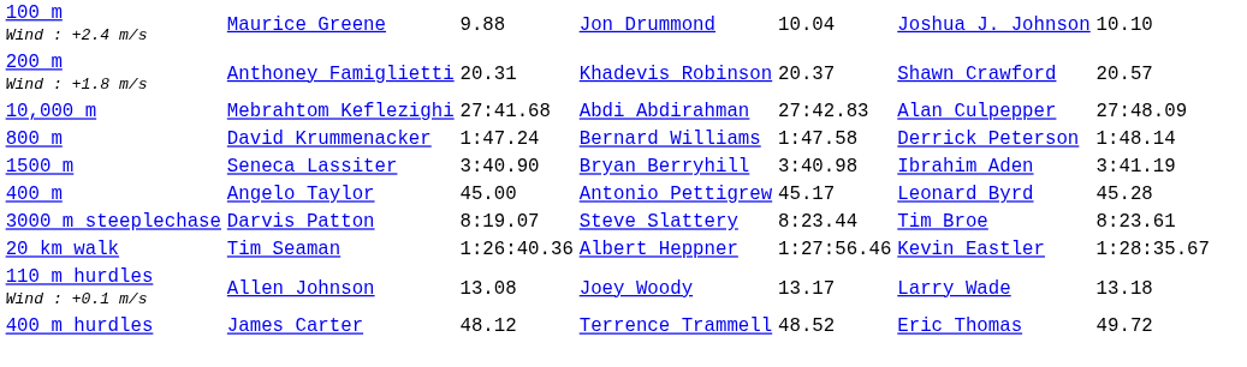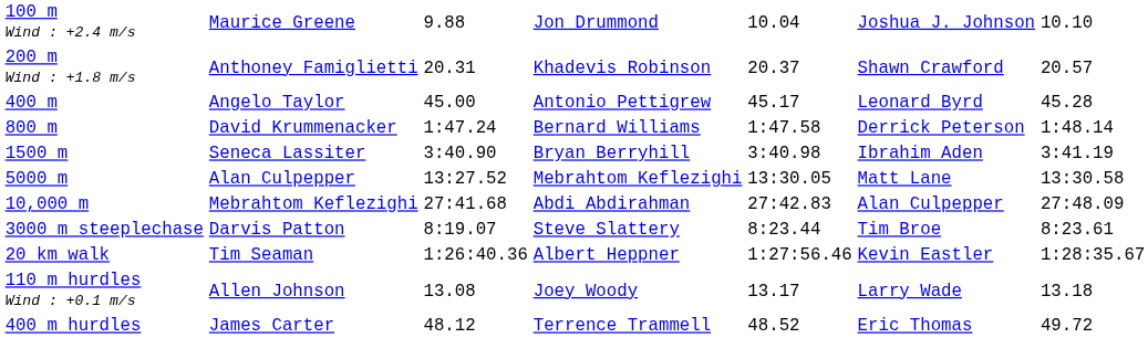rows swapped: 400 m <-> 10,000 m
+ row: 5000 m | Alan Culpepper | 13:27.52 | Mebrahtom Keflezighi | 13:30.05 | Matt Lane | 13:30.58
